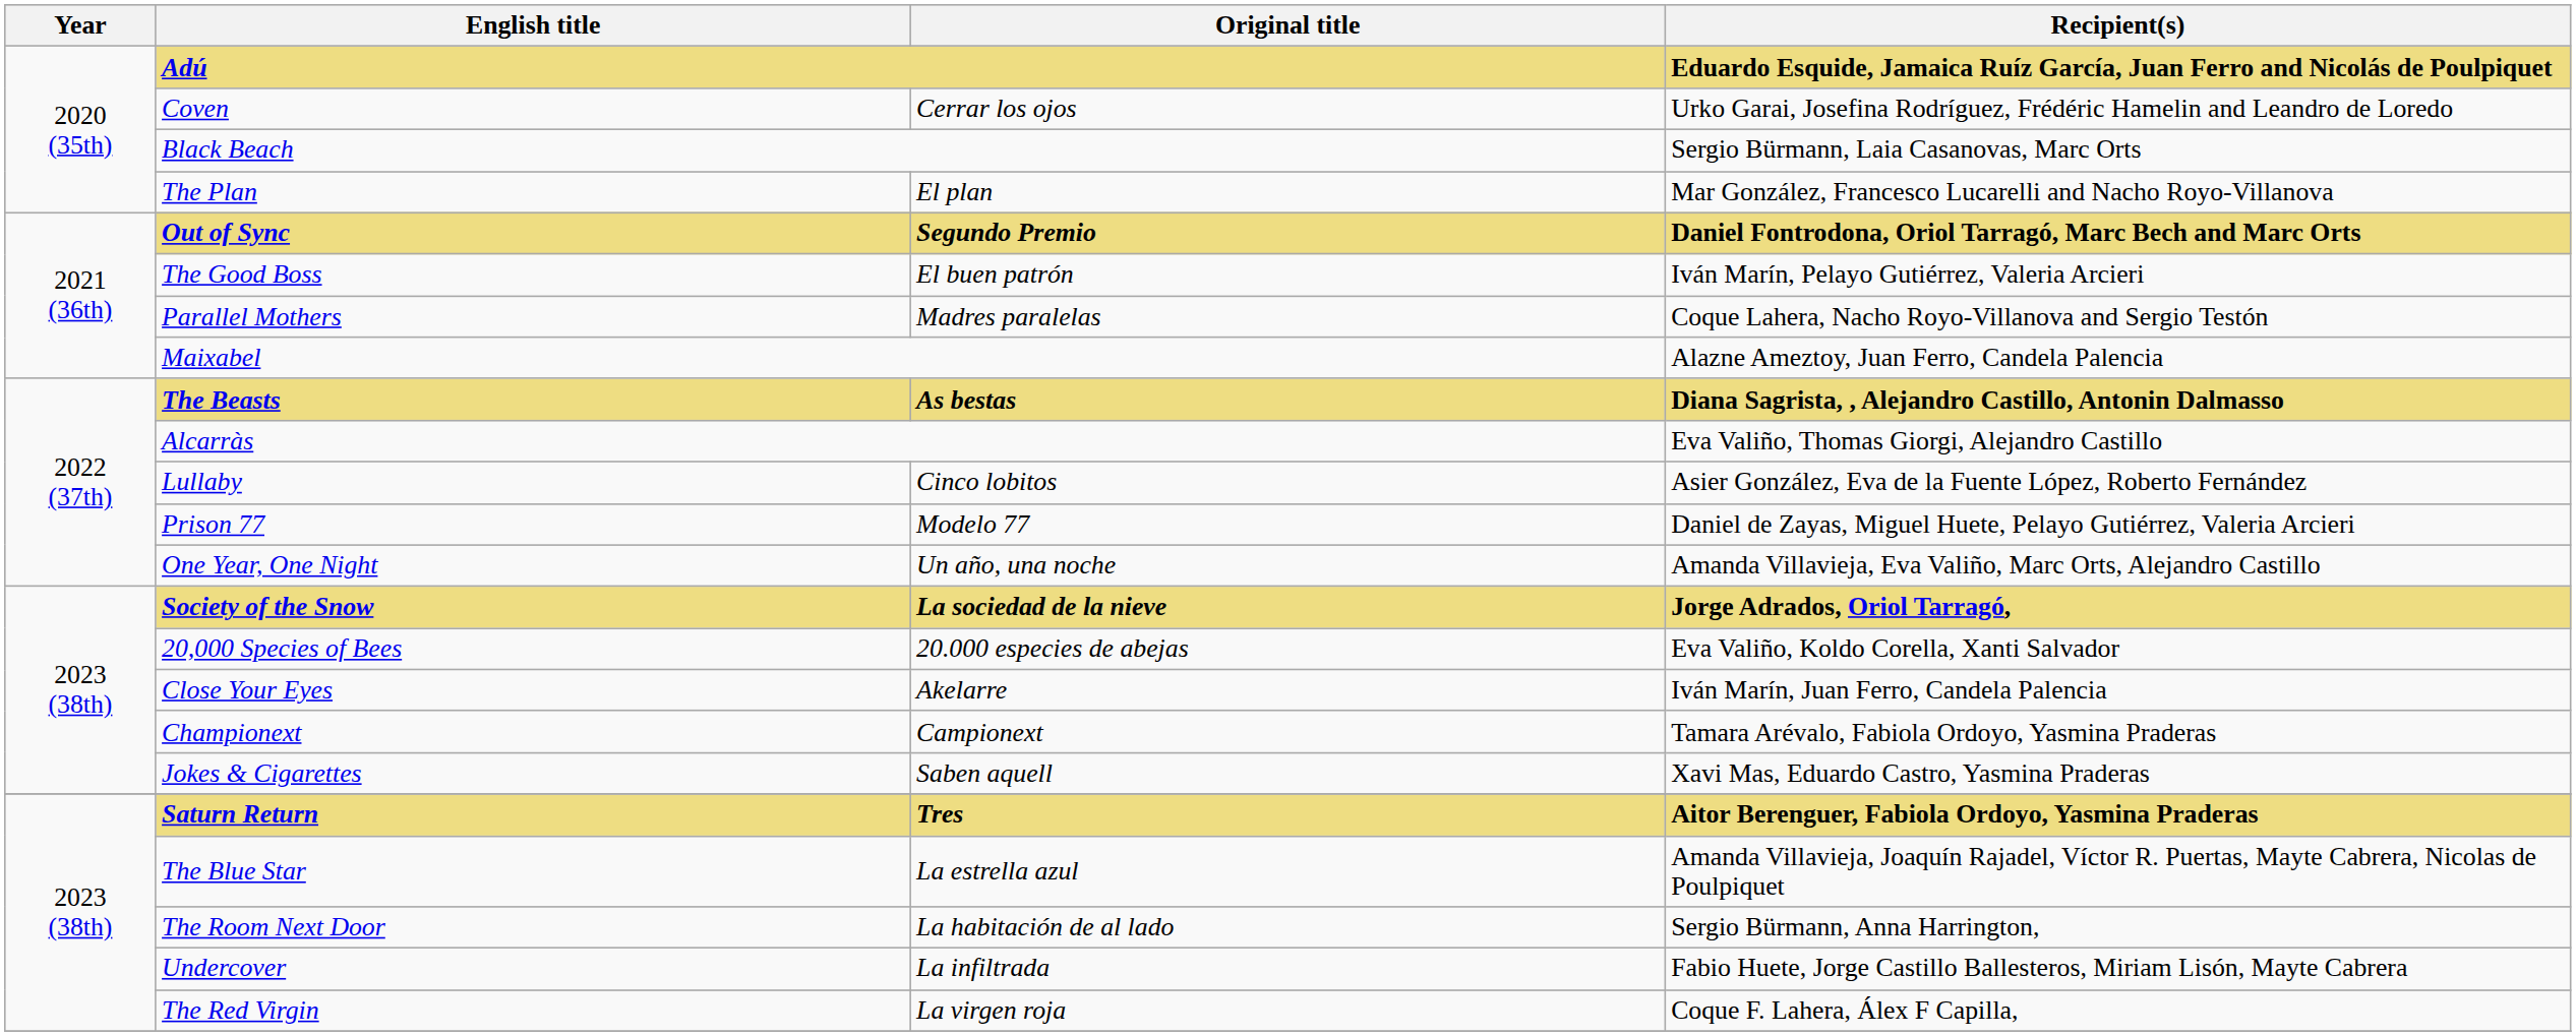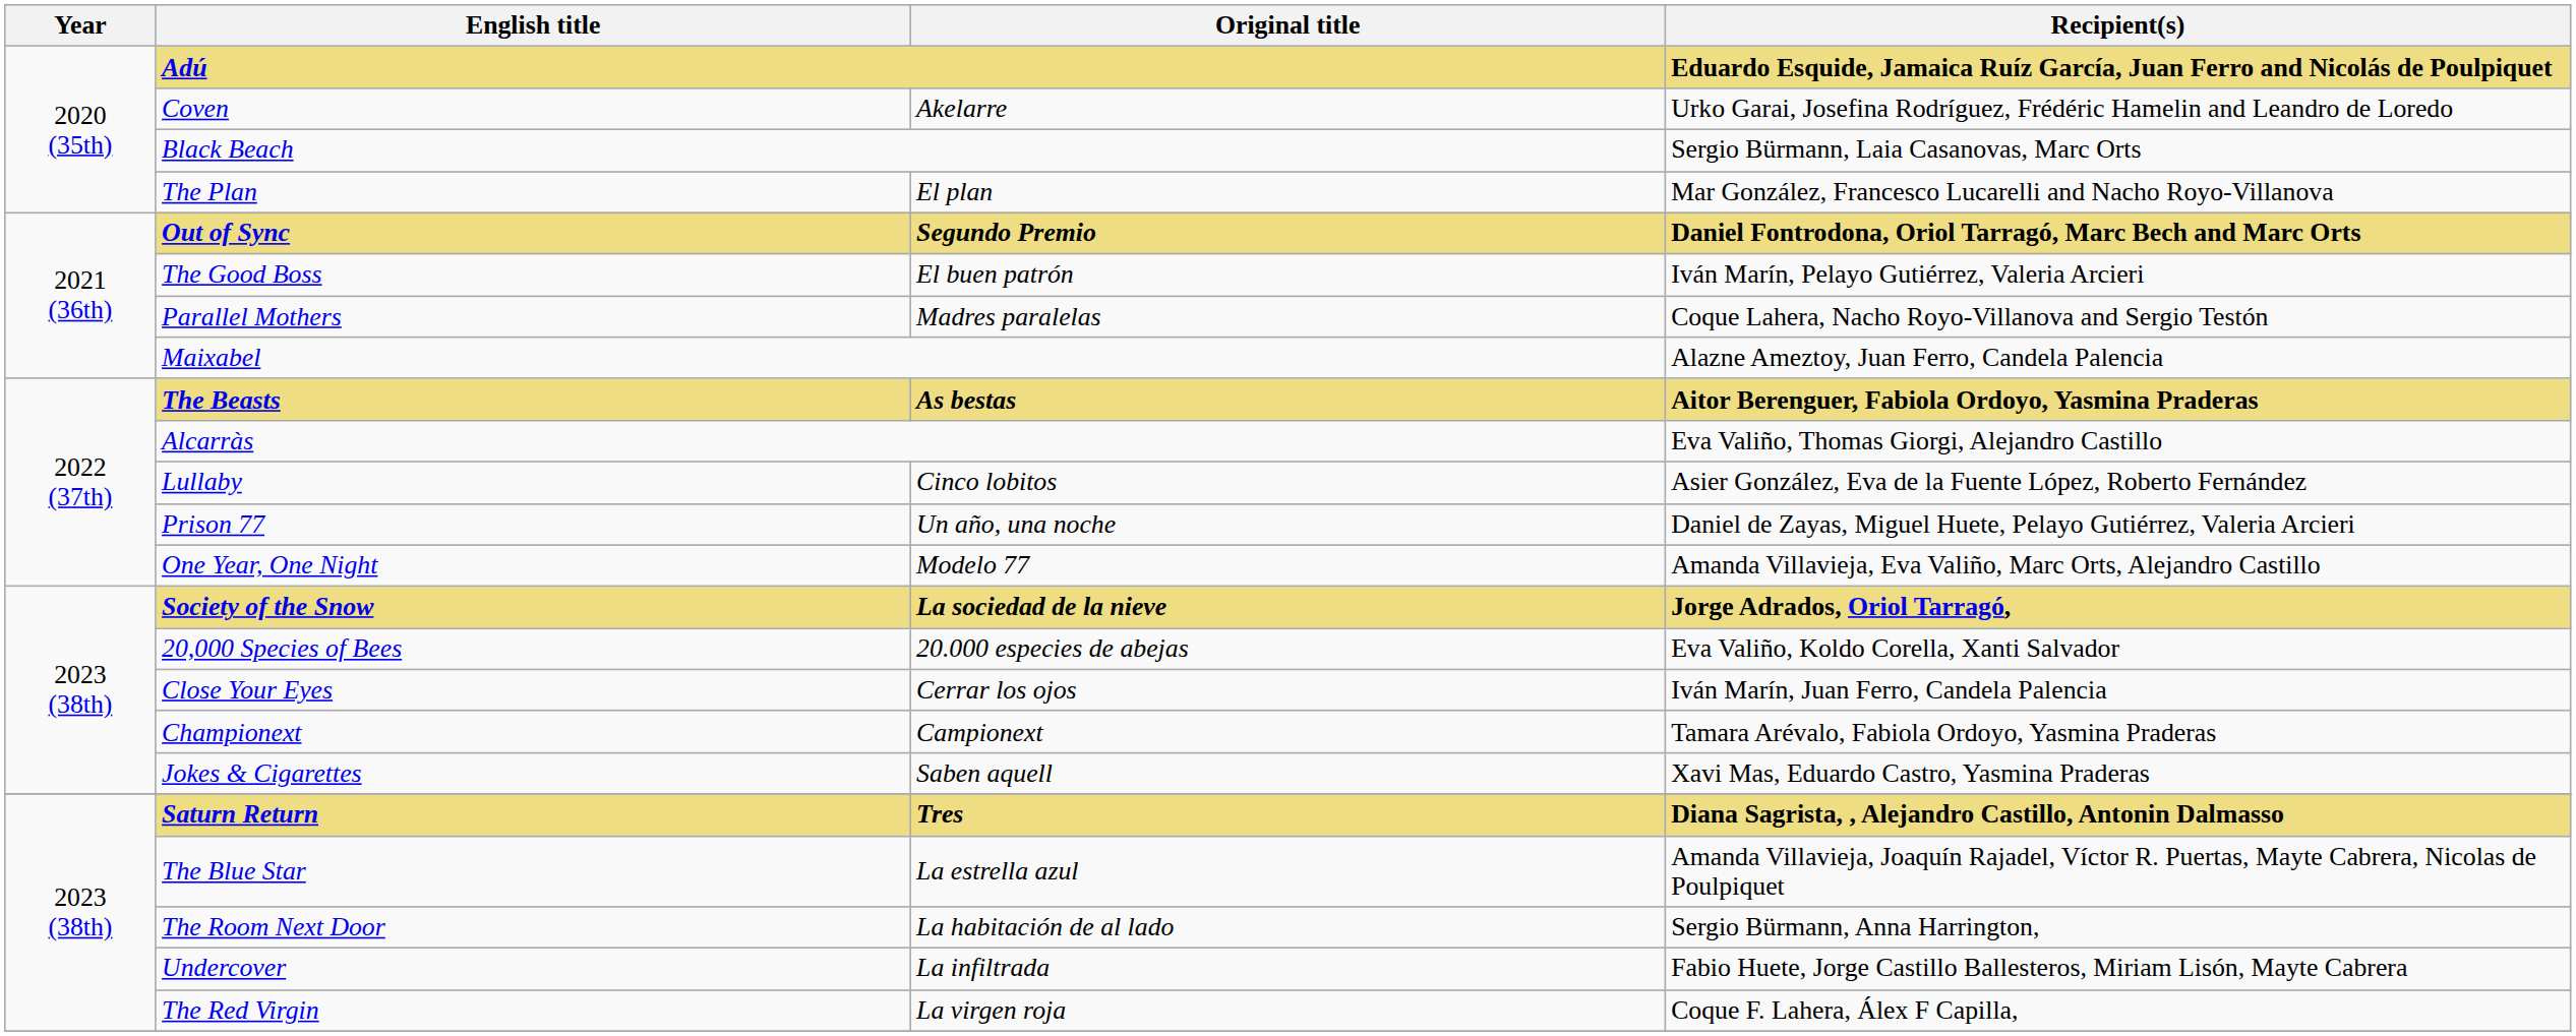Coven | Original title: Cerrar los ojos -> Akelarre
The Beasts | Recipient(s): Diana Sagrista, , Alejandro Castillo, Antonin Dalmasso -> Aitor Berenguer, Fabiola Ordoyo, Yasmina Praderas
Prison 77 | Original title: Modelo 77 -> Un año, una noche
One Year, One Night | Original title: Un año, una noche -> Modelo 77
Close Your Eyes | Original title: Akelarre -> Cerrar los ojos
Saturn Return | Recipient(s): Aitor Berenguer, Fabiola Ordoyo, Yasmina Praderas -> Diana Sagrista, , Alejandro Castillo, Antonin Dalmasso
